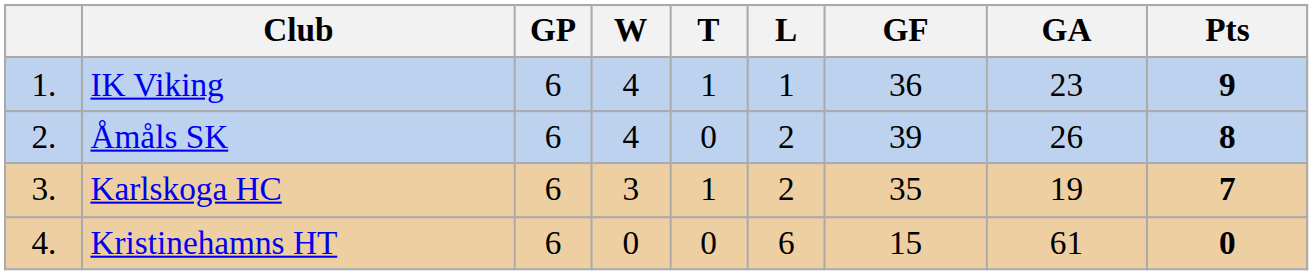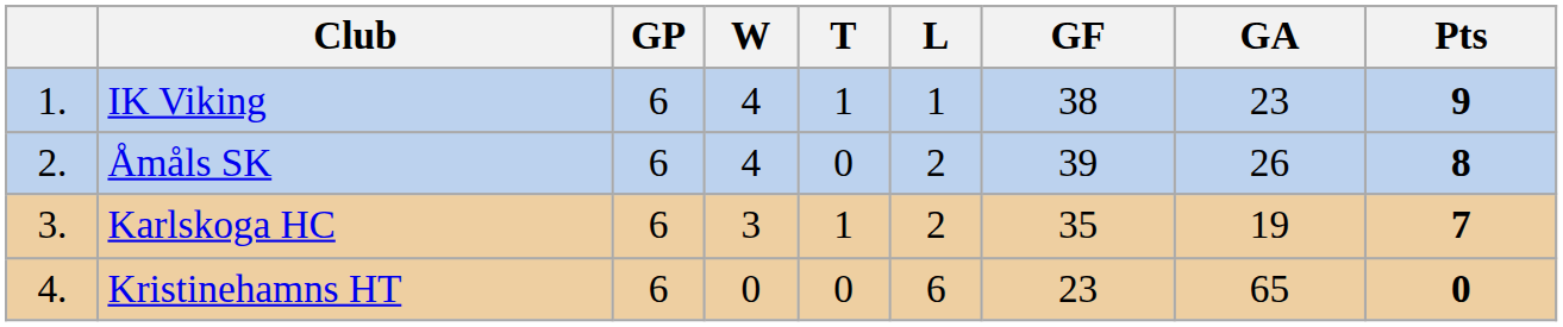IK Viking | GF: 36 -> 38
Kristinehamns HT | GF: 15 -> 23
Kristinehamns HT | GA: 61 -> 65
